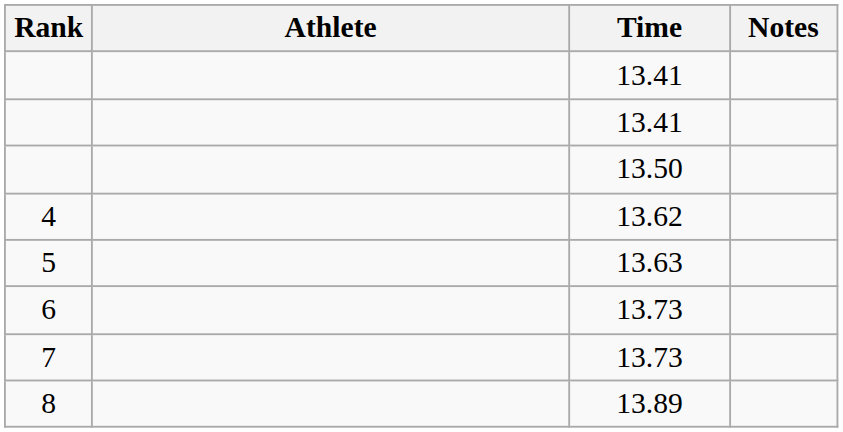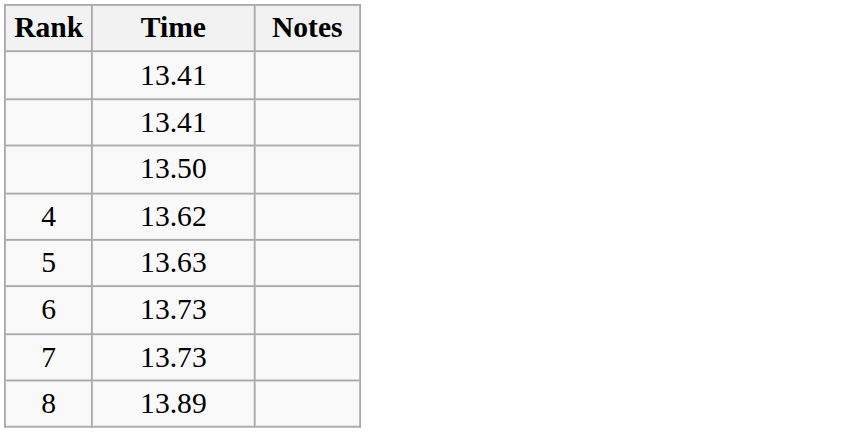- column: Athlete
